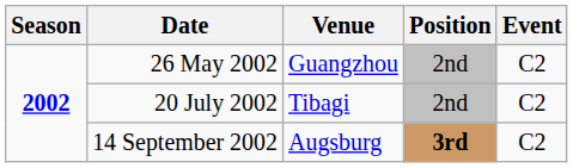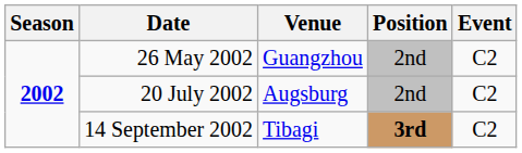20 July 2002 | Venue: Tibagi -> Augsburg
14 September 2002 | Venue: Augsburg -> Tibagi
